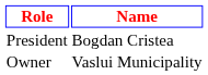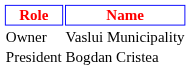rows swapped: Owner <-> President
